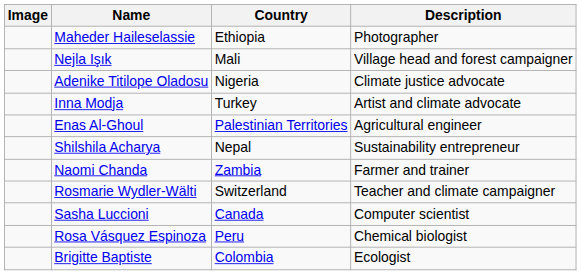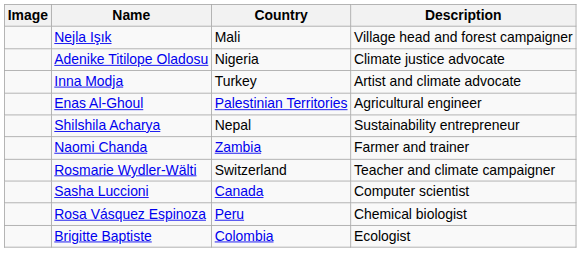- row: Maheder Haileselassie | Ethiopia | Photographer
